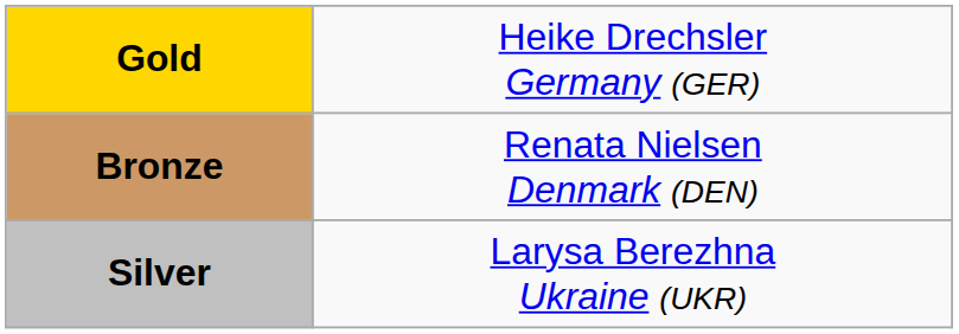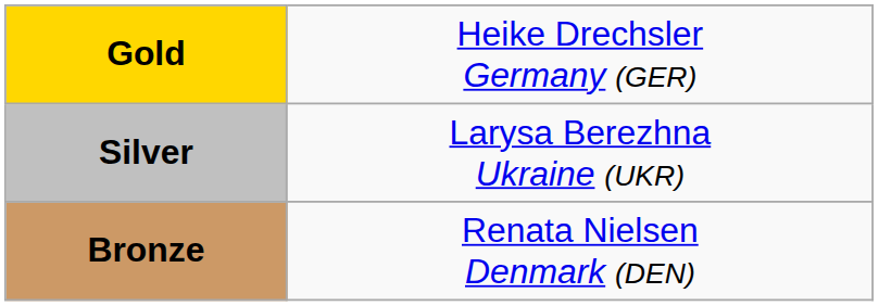rows swapped: Silver <-> Bronze
